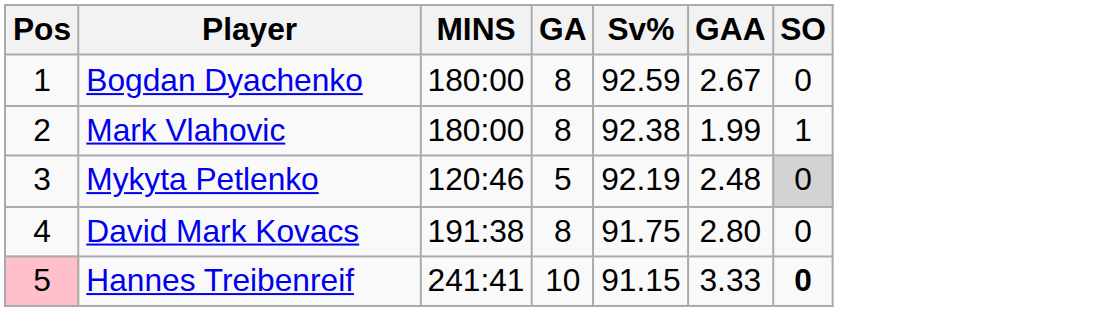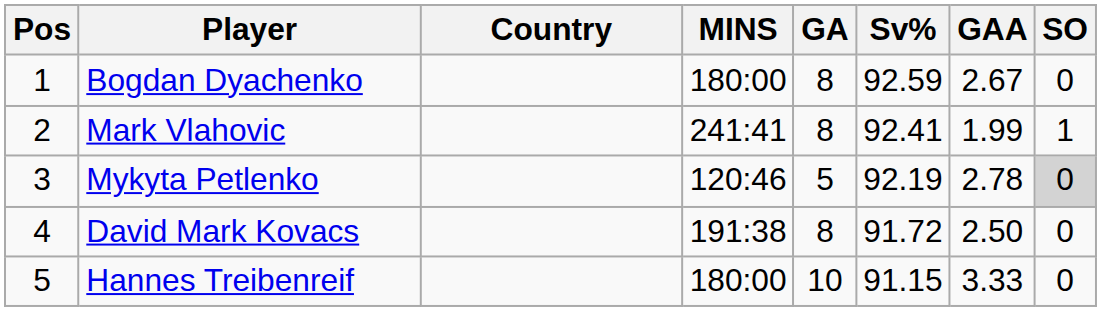+ column: Country
Mark Vlahovic | MINS: 180:00 -> 241:41
Mark Vlahovic | Sv%: 92.38 -> 92.41
Mykyta Petlenko | GAA: 2.48 -> 2.78
David Mark Kovacs | Sv%: 91.75 -> 91.72
David Mark Kovacs | GAA: 2.80 -> 2.50
Hannes Treibenreif | Pos: pink background -> no background
Hannes Treibenreif | MINS: 241:41 -> 180:00
Hannes Treibenreif | SO: bold -> normal
